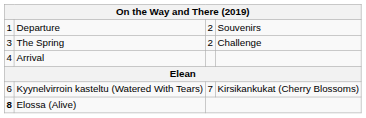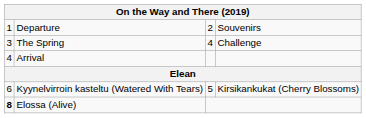The Spring | column 3: 2 -> 4
Kyynelvirroin kasteltu (Watered With Tears) | column 3: 7 -> 5
